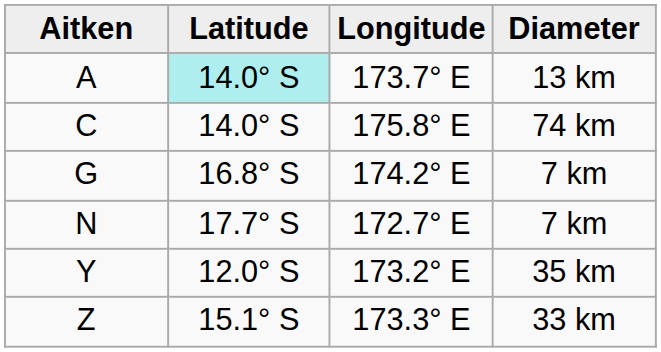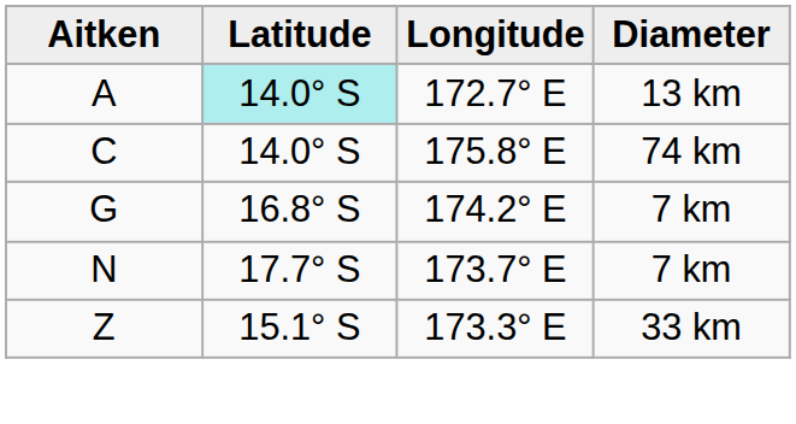A | Longitude: 173.7° E -> 172.7° E
N | Longitude: 172.7° E -> 173.7° E
- row: Y | 12.0° S | 173.2° E | 35 km
